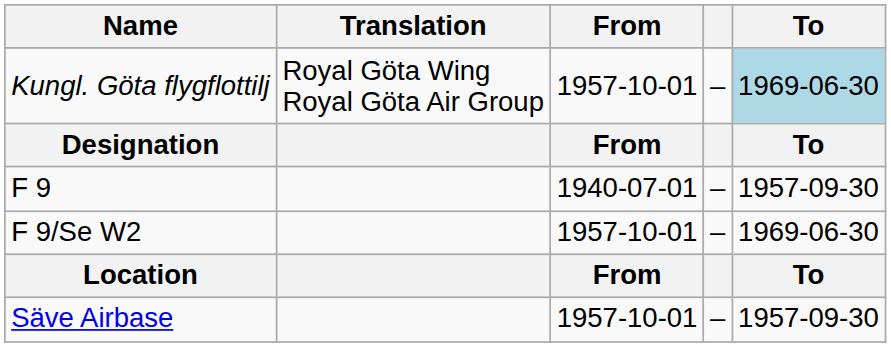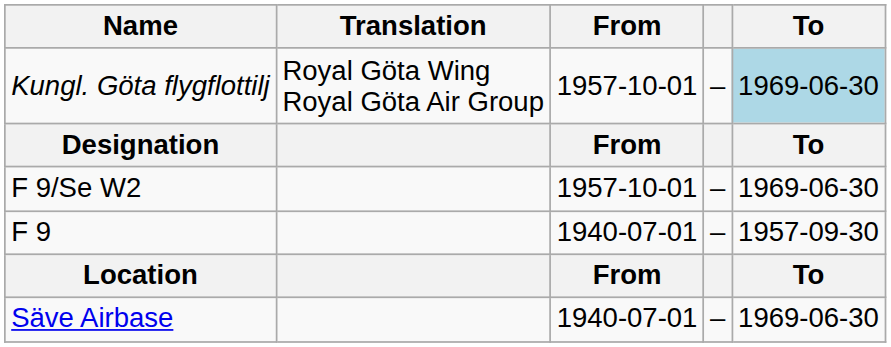rows swapped: F 9 <-> F 9/Se W2
Säve Airbase | From: 1957-10-01 -> 1940-07-01
Säve Airbase | To: 1957-09-30 -> 1969-06-30
